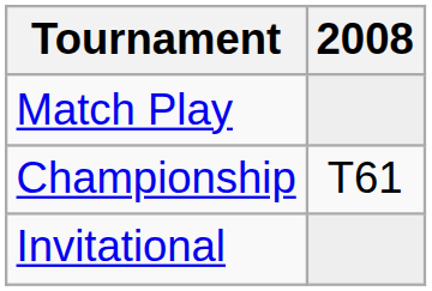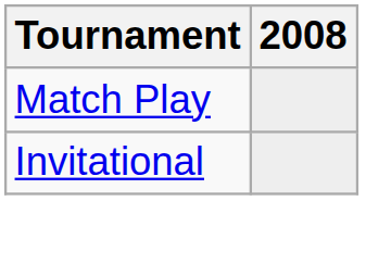- row: Championship | T61
